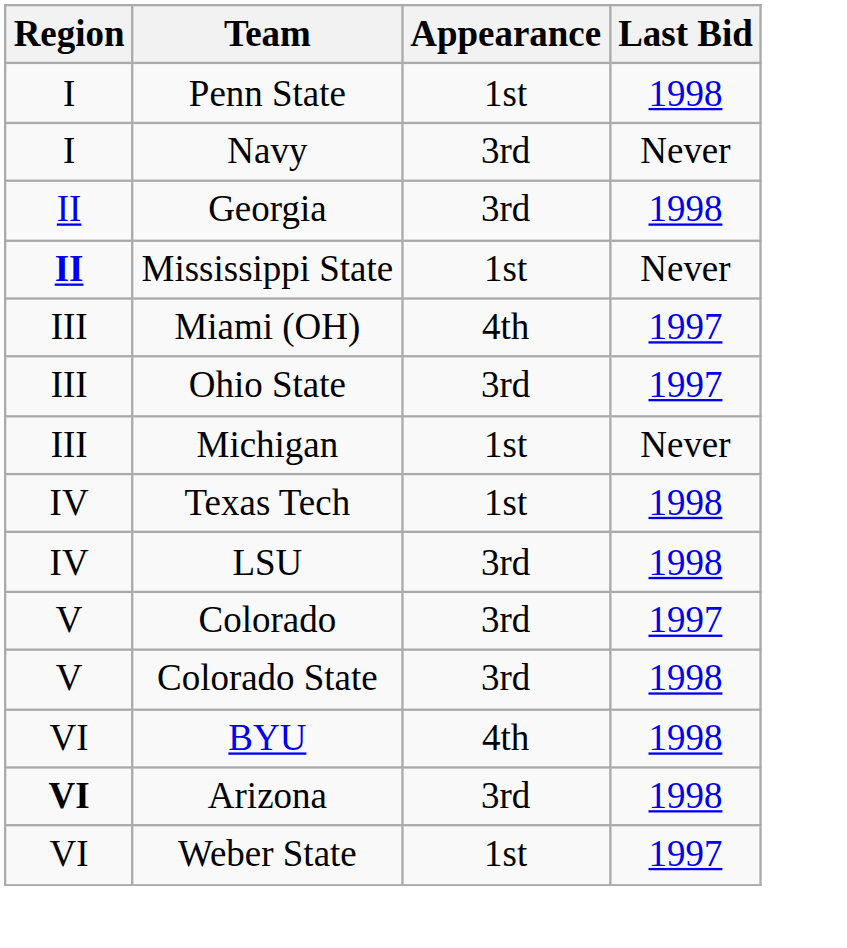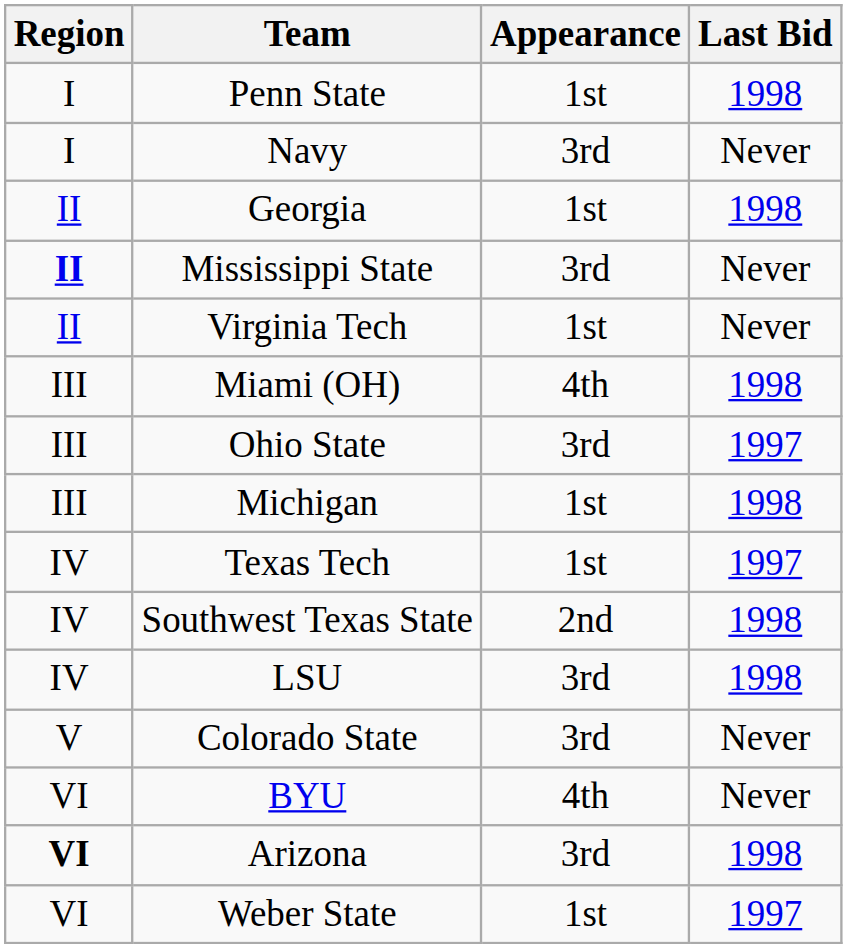Georgia | Appearance: 3rd -> 1st
Mississippi State | Appearance: 1st -> 3rd
+ row: II | Virginia Tech | 1st | Never
Miami (OH) | Last Bid: 1997 -> 1998
Michigan | Last Bid: Never -> 1998
Texas Tech | Last Bid: 1998 -> 1997
+ row: IV | Southwest Texas State | 2nd | 1998
- row: V | Colorado | 3rd | 1997
Colorado State | Last Bid: 1998 -> Never
BYU | Last Bid: 1998 -> Never
